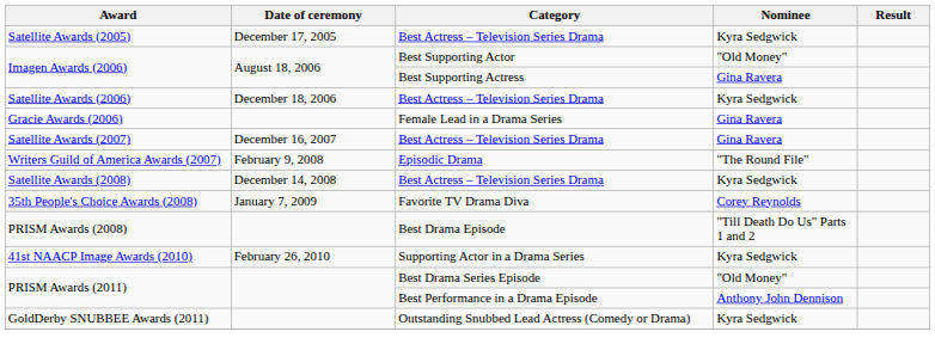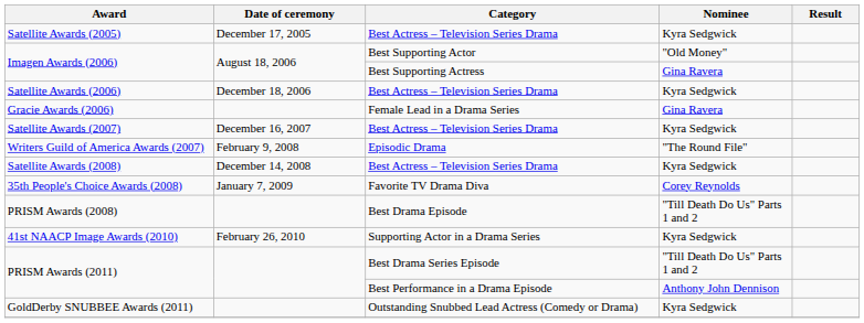Satellite Awards (2007) | Nominee: Gina Ravera -> Kyra Sedgwick
PRISM Awards (2011) / Best Drama Series Episode | Nominee: "Old Money" -> "Till Death Do Us" Parts 1 and 2
